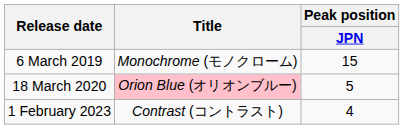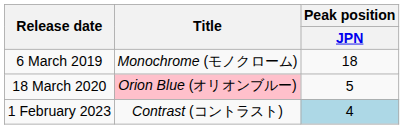6 March 2019 | Peak position / JPN: 15 -> 18
1 February 2023 | Peak position / JPN: no background -> lightblue background
